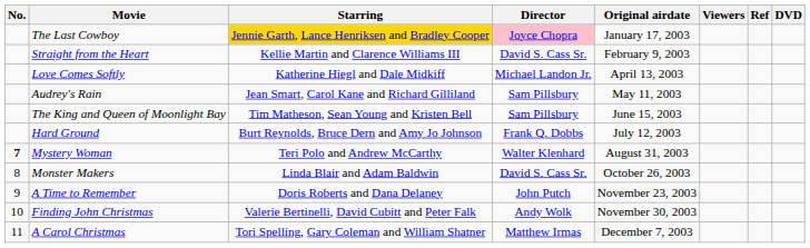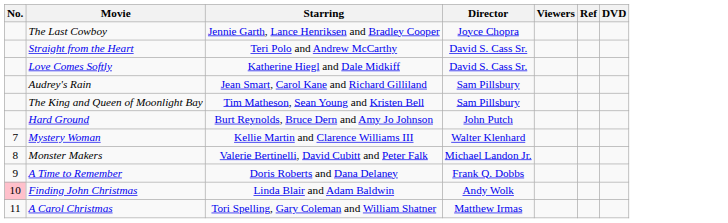- column: Original airdate | January 17, 2003 | February 9, 2003 | April 13, 2003 | May 11, 2003 | June 15, 2003 | July 12, 2003 | August 31, 2003 | October 26, 2003 | November 23, 2003 | November 30, 2003 | December 7, 2003
The Last Cowboy | Starring: gold background -> no background
The Last Cowboy | Director: pink background -> no background
Straight from the Heart | Starring: Kellie Martin and Clarence Williams III -> Teri Polo and Andrew McCarthy
Love Comes Softly | Director: Michael Landon Jr. -> David S. Cass Sr.
Hard Ground | Director: Frank Q. Dobbs -> John Putch
Mystery Woman | No.: bold -> normal
Mystery Woman | Starring: Teri Polo and Andrew McCarthy -> Kellie Martin and Clarence Williams III
Monster Makers | Starring: Linda Blair and Adam Baldwin -> Valerie Bertinelli, David Cubitt and Peter Falk
Monster Makers | Director: David S. Cass Sr. -> Michael Landon Jr.
A Time to Remember | Director: John Putch -> Frank Q. Dobbs
Finding John Christmas | No.: no background -> pink background
Finding John Christmas | Starring: Valerie Bertinelli, David Cubitt and Peter Falk -> Linda Blair and Adam Baldwin
